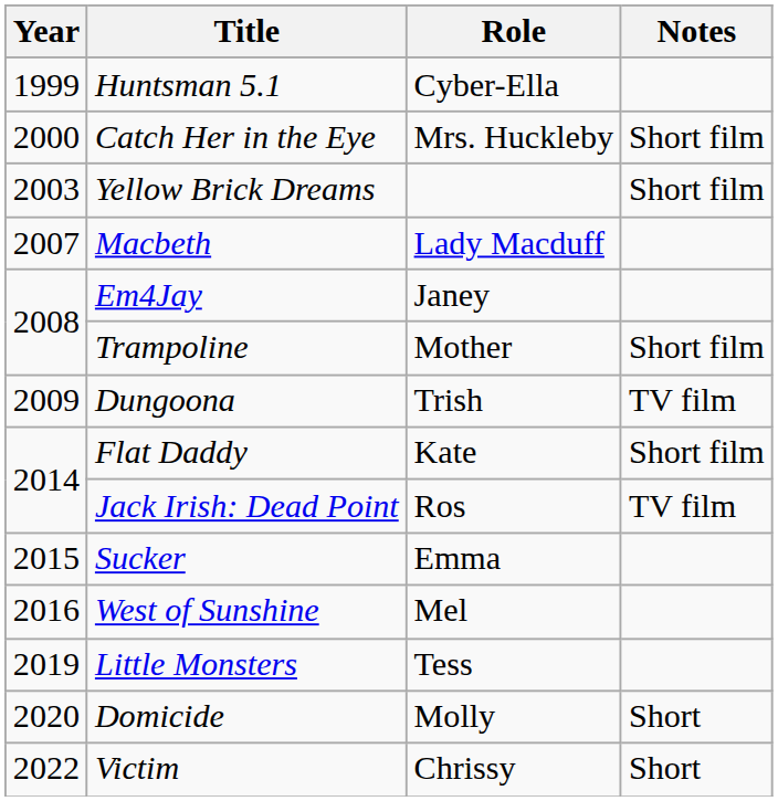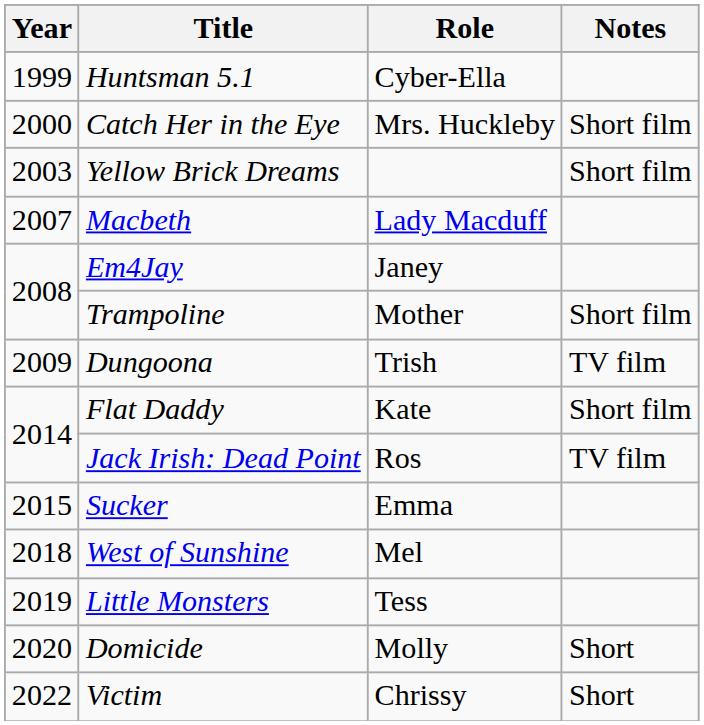West of Sunshine | Year: 2016 -> 2018
